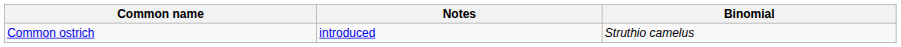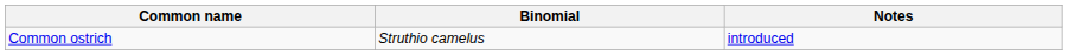columns swapped: Binomial <-> Notes
